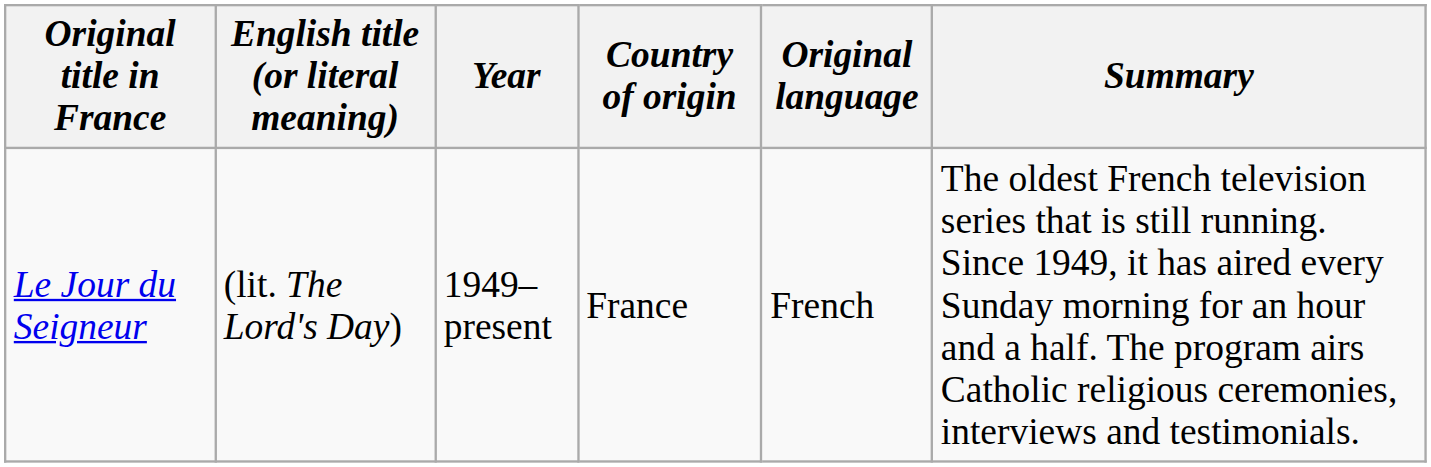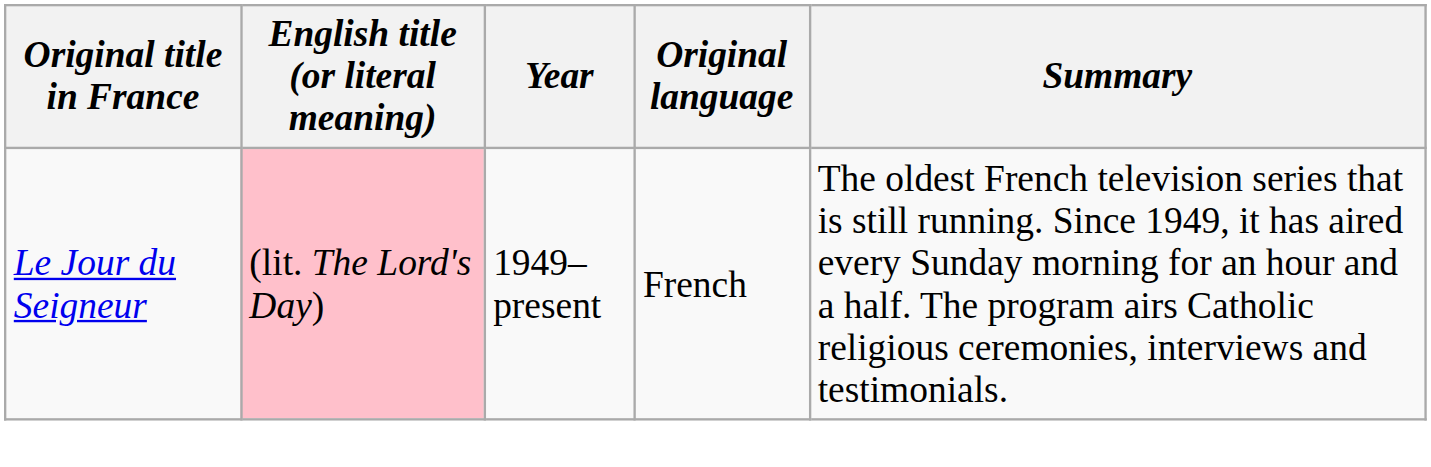- column: Country of origin | France
Le Jour du Seigneur | English title (or literal meaning): no background -> pink background
